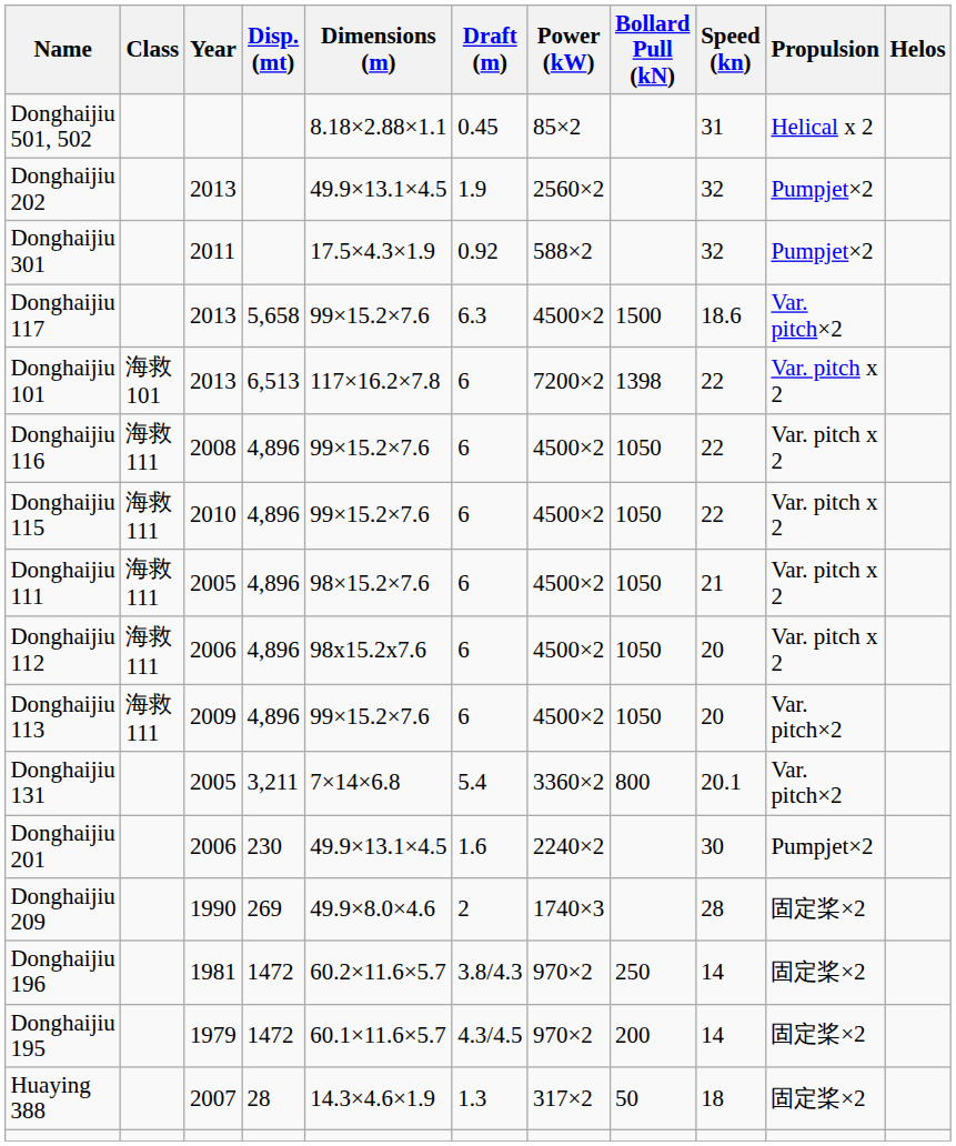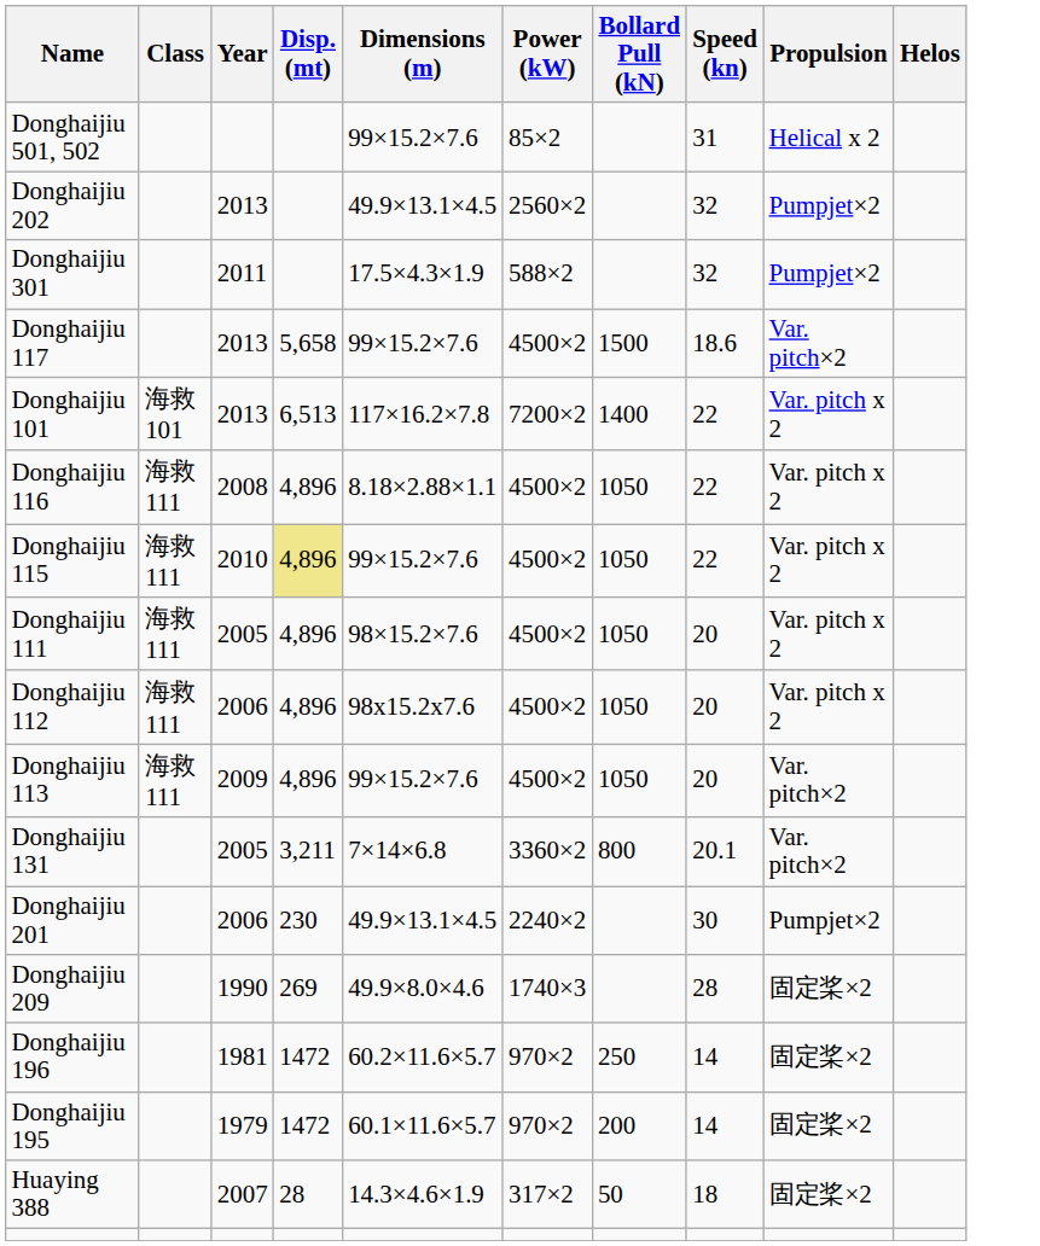- column: Draft (m) | 0.45 | 1.9 | 0.92 | 6.3 | 6 | 6 | 6 | 6 | 6 | 6 | 5.4 | 1.6 | 2 | 3.8/4.3 | 4.3/4.5 | 1.3
Donghaijiu 501, 502 | Dimensions (m): 8.18×2.88×1.1 -> 99×15.2×7.6
Donghaijiu 101 | Bollard Pull (kN): 1398 -> 1400
Donghaijiu 116 | Dimensions (m): 99×15.2×7.6 -> 8.18×2.88×1.1
Donghaijiu 115 | Disp. (mt): no background -> khaki background
Donghaijiu 111 | Speed (kn): 21 -> 20
